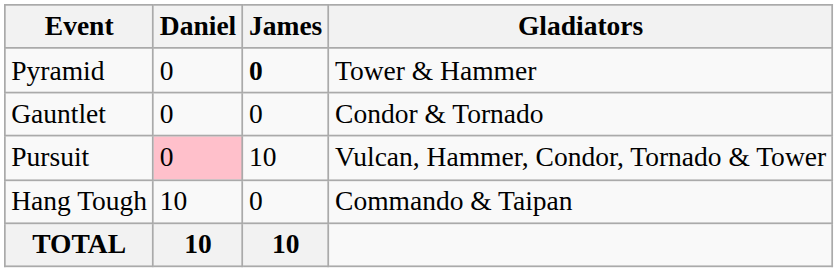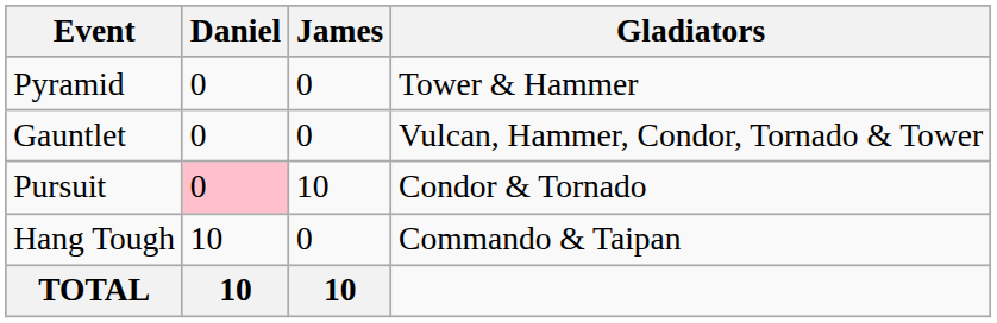Pyramid | James: bold -> normal
Gauntlet | Gladiators: Condor & Tornado -> Vulcan, Hammer, Condor, Tornado & Tower
Pursuit | Gladiators: Vulcan, Hammer, Condor, Tornado & Tower -> Condor & Tornado
